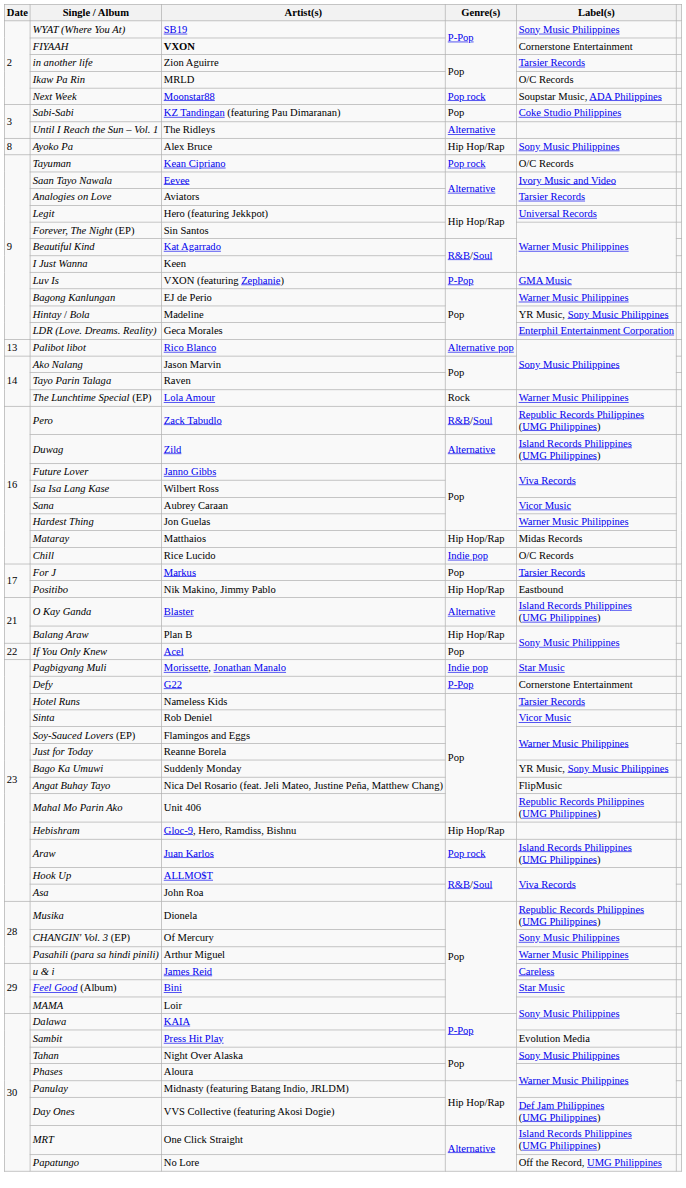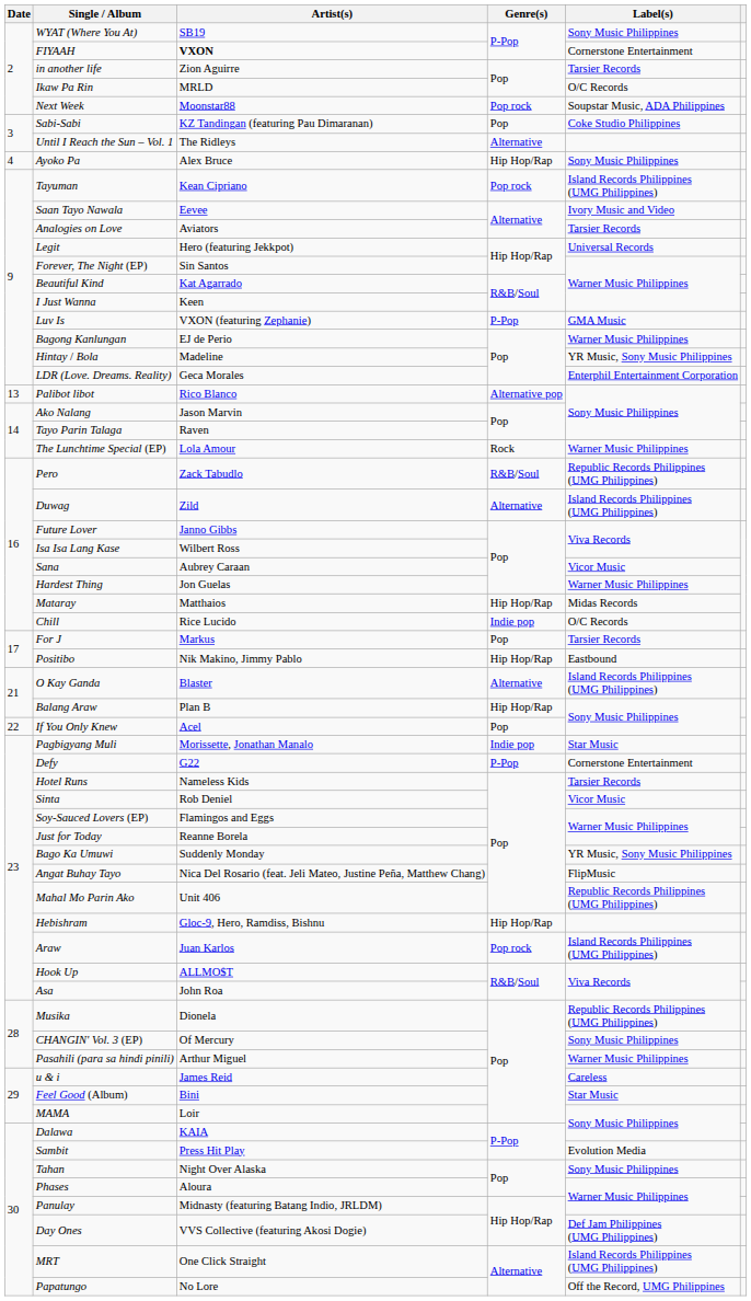Ayoko Pa | Date: 8 -> 4
Tayuman | Label(s): O/C Records -> Island Records Philippines (UMG Philippines)
